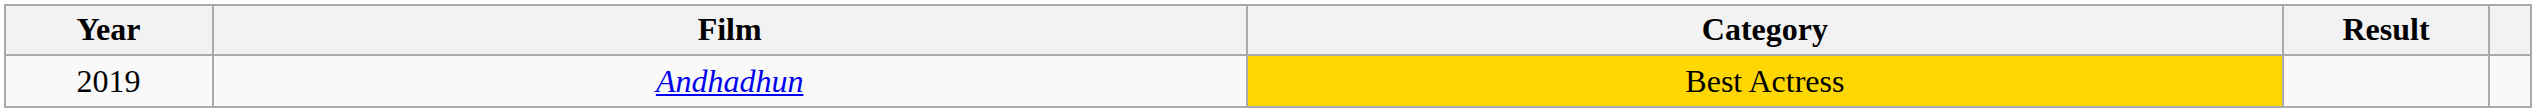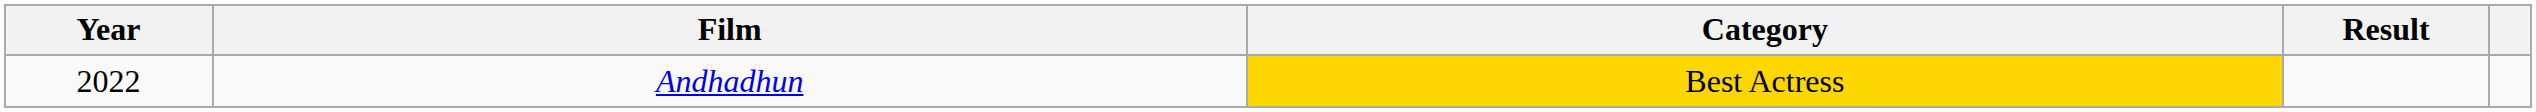Andhadhun | Year: 2019 -> 2022
